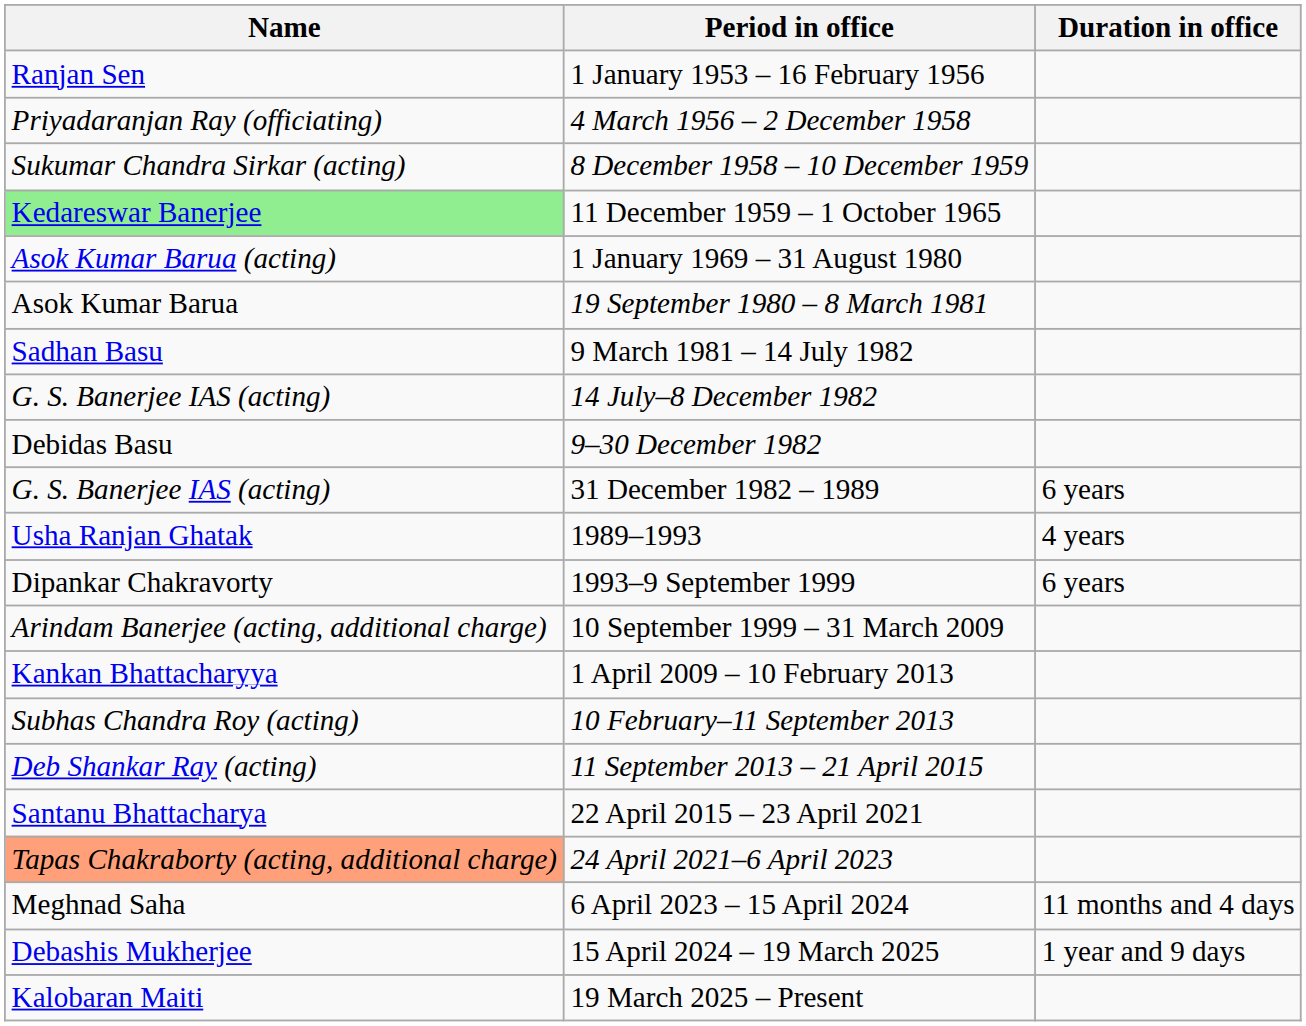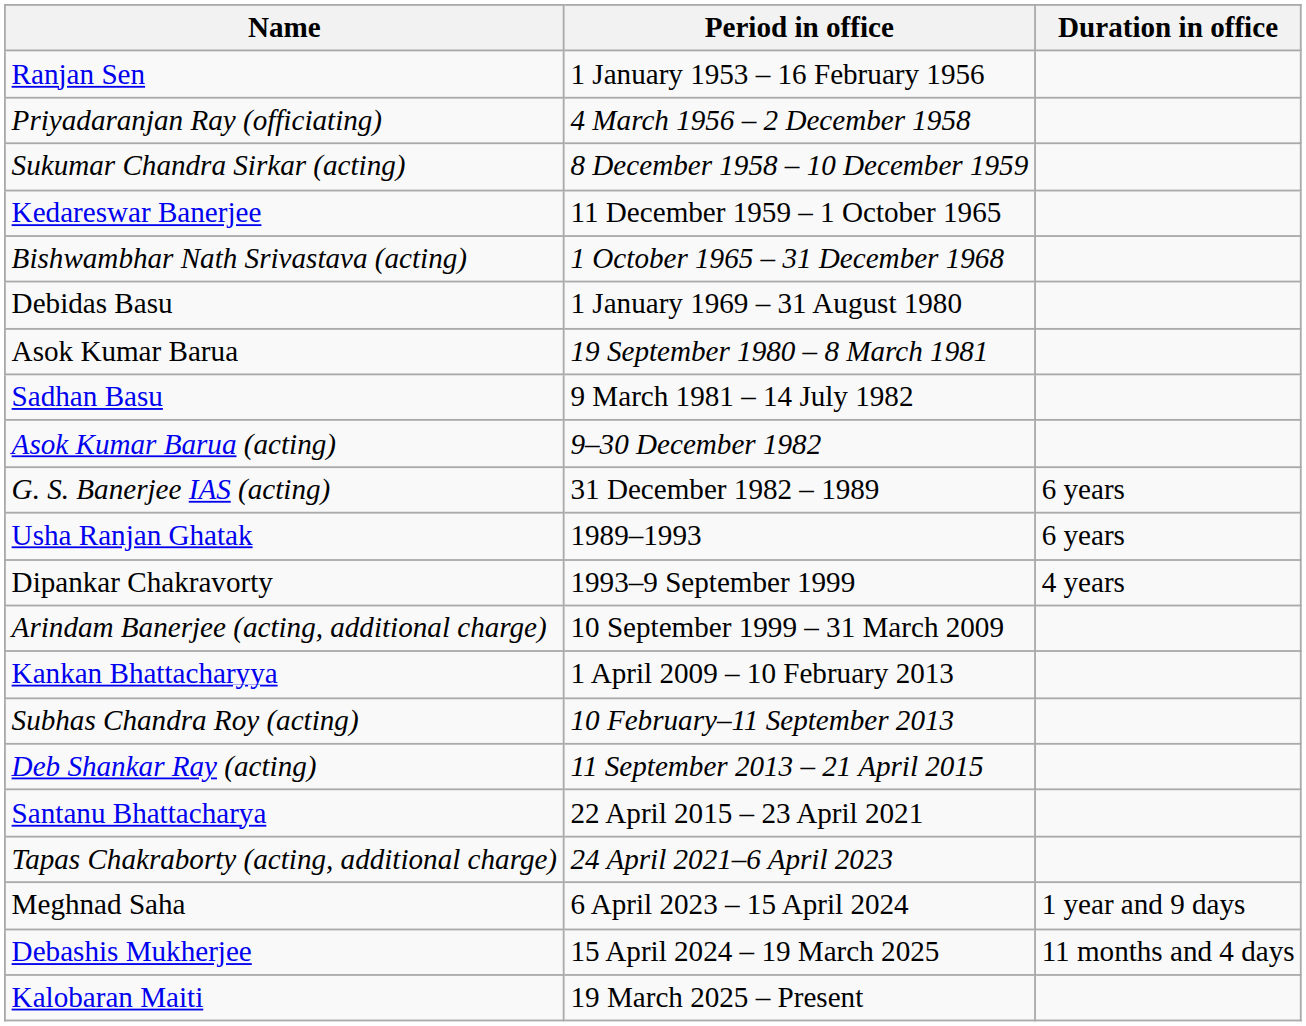11 December 1959 – 1 October 1965 | Name: lightgreen background -> no background
+ row: Bishwambhar Nath Srivastava (acting) | 1 October 1965 – 31 December 1968
1 January 1969 – 31 August 1980 | Name: Asok Kumar Barua (acting) -> Debidas Basu
- row: G. S. Banerjee IAS (acting) | 14 July–8 December 1982
9–30 December 1982 | Name: Debidas Basu -> Asok Kumar Barua (acting)
1989–1993 | Duration in office: 4 years -> 6 years
1993–9 September 1999 | Duration in office: 6 years -> 4 years
24 April 2021–6 April 2023 | Name: lightsalmon background -> no background
6 April 2023 – 15 April 2024 | Duration in office: 11 months and 4 days -> 1 year and 9 days
15 April 2024 – 19 March 2025 | Duration in office: 1 year and 9 days -> 11 months and 4 days
